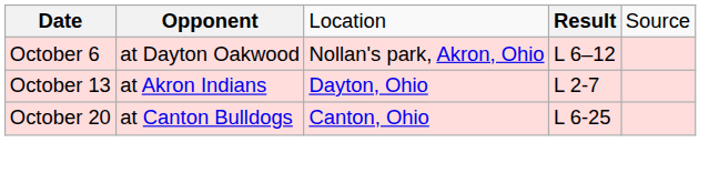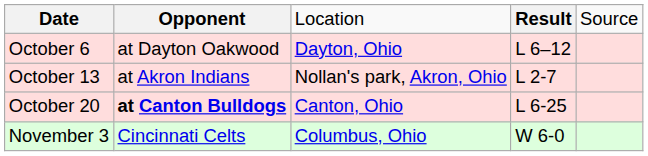October 6 | column 3: Nollan's park, Akron, Ohio -> Dayton, Ohio
October 13 | column 3: Dayton, Ohio -> Nollan's park, Akron, Ohio
October 20 | column 2: normal -> bold
+ row: November 3 | Cincinnati Celts | Columbus, Ohio | W 6-0
